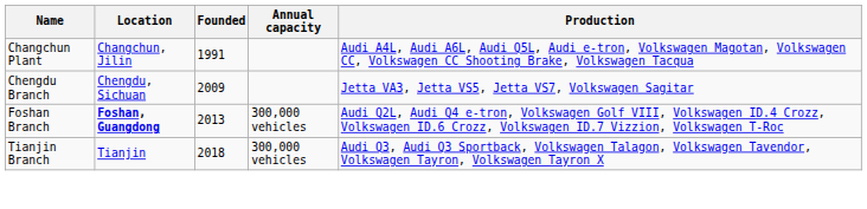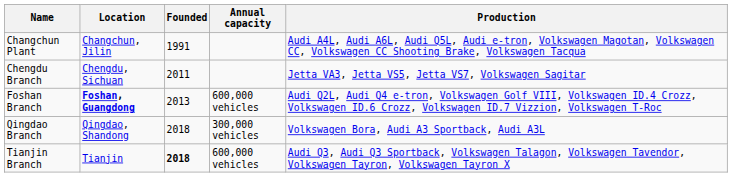Chengdu Branch | Founded: 2009 -> 2011
Foshan Branch | Annual capacity: 300,000 vehicles -> 600,000 vehicles
+ row: Qingdao Branch | Qingdao, Shandong | 2018 | 300,000 vehicles | Volkswagen Bora, Audi A3 Sportback, Audi A3L
Tianjin Branch | Founded: normal -> bold
Tianjin Branch | Annual capacity: 300,000 vehicles -> 600,000 vehicles
